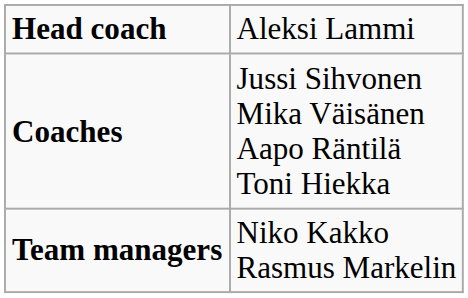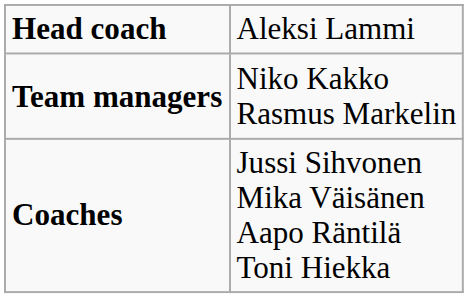rows swapped: Coaches <-> Team managers
